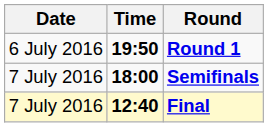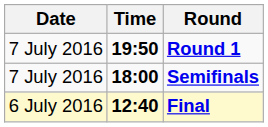Round 1 | Date: 6 July 2016 -> 7 July 2016
Final | Date: 7 July 2016 -> 6 July 2016
